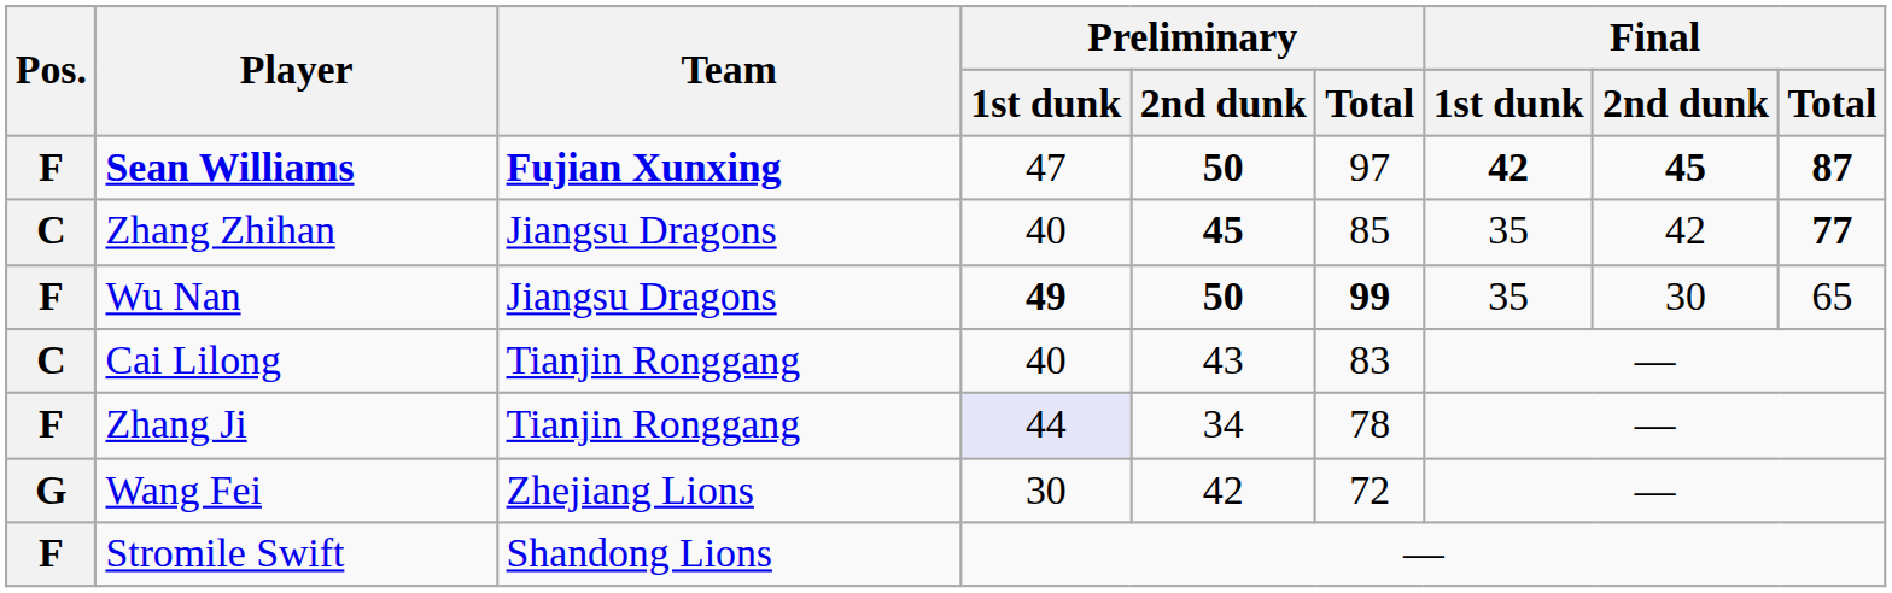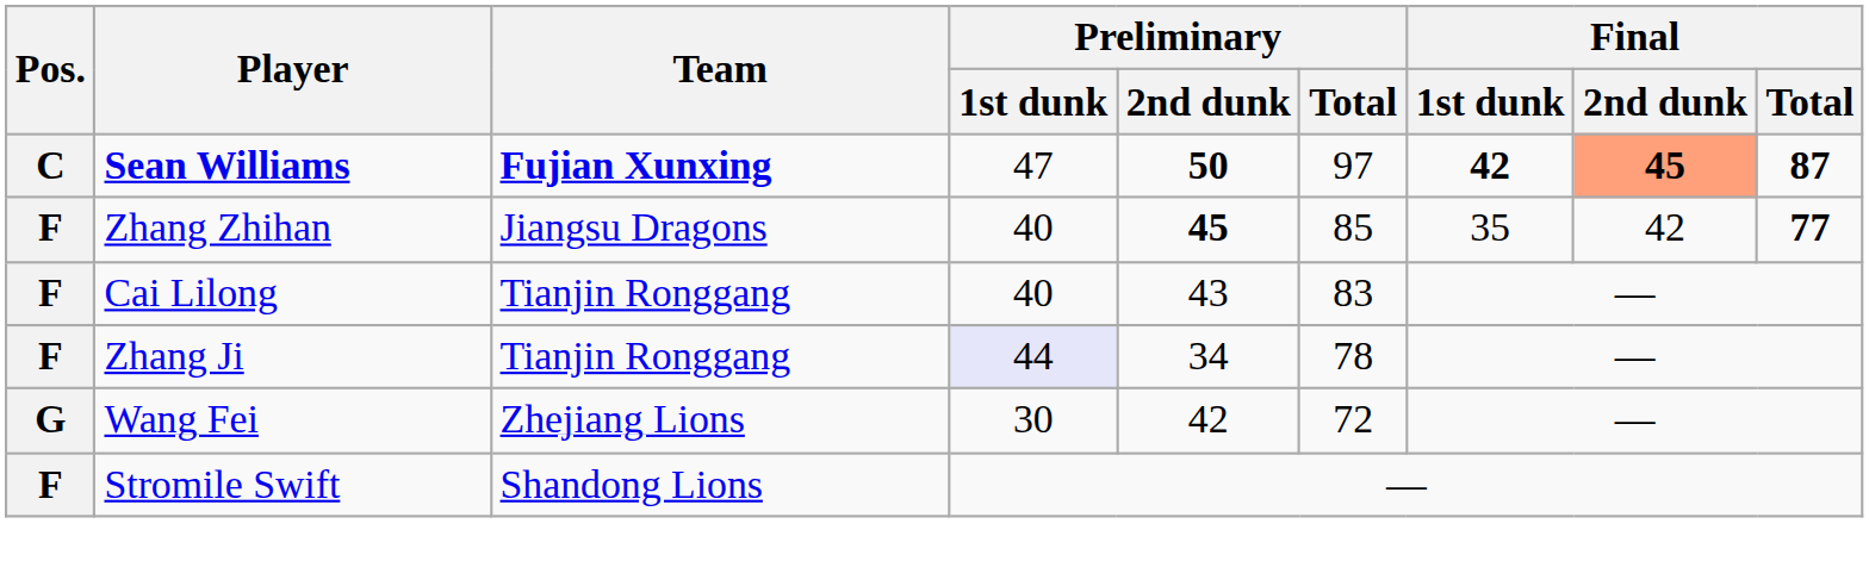Sean Williams | Pos.: F -> C
Sean Williams | Final / 2nd dunk: no background -> lightsalmon background
Zhang Zhihan | Pos.: C -> F
- row: F | Wu Nan | Jiangsu Dragons | 49 | 50 | 99 | 35 | 30 | 65
Cai Lilong | Pos.: C -> F
